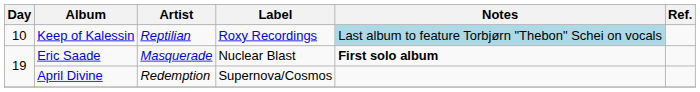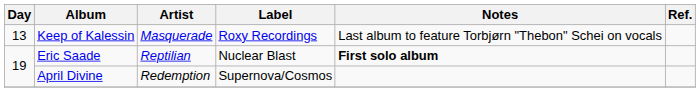Keep of Kalessin | Day: 10 -> 13
Keep of Kalessin | Artist: Reptilian -> Masquerade
Keep of Kalessin | Notes: lightblue background -> no background
Eric Saade | Artist: Masquerade -> Reptilian
